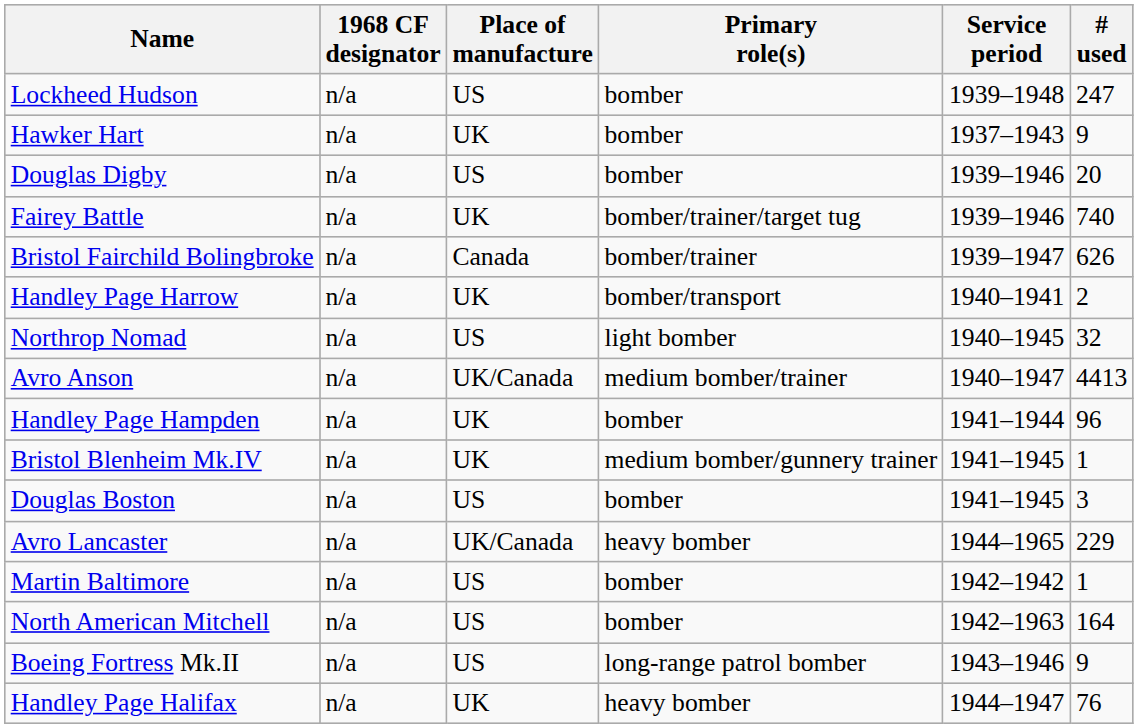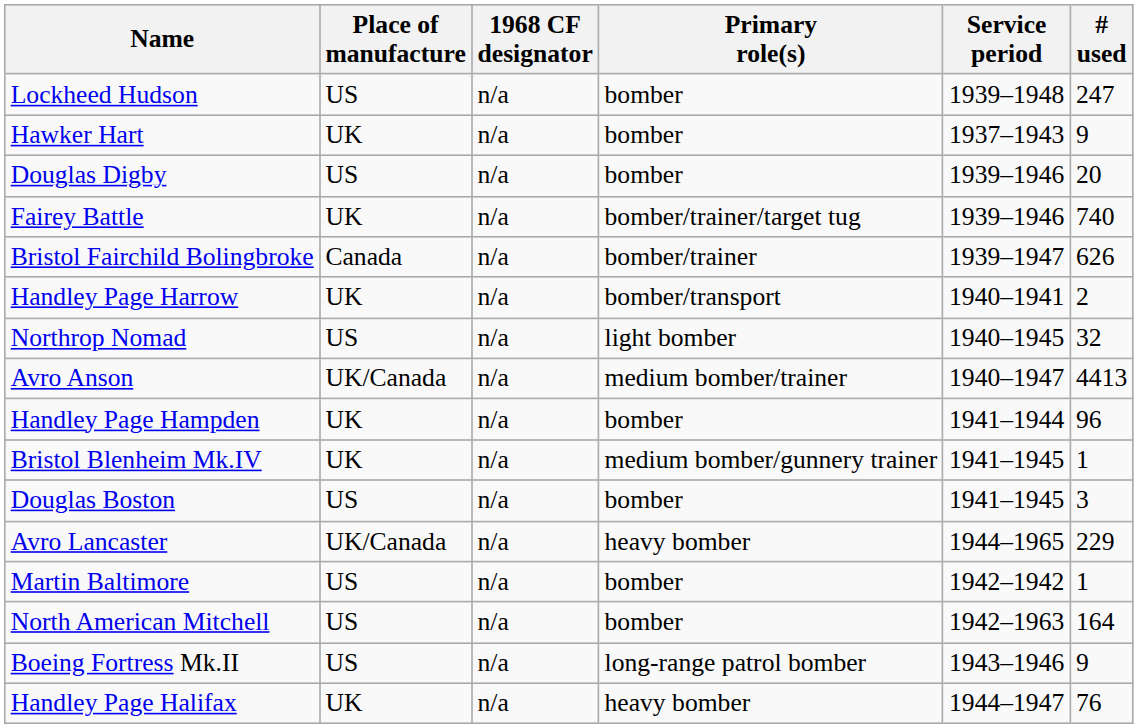columns swapped: 1968 CF designator <-> Place of manufacture
